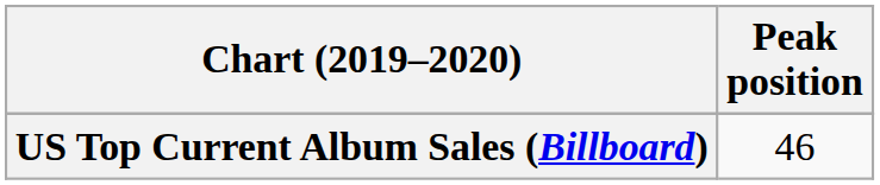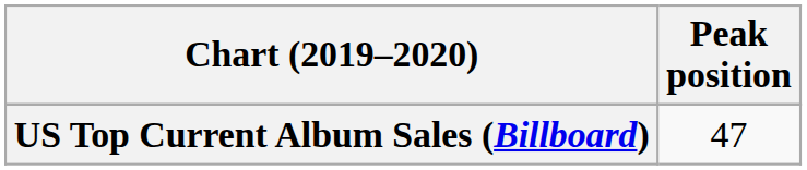US Top Current Album Sales (Billboard) | Peak position: 46 -> 47
